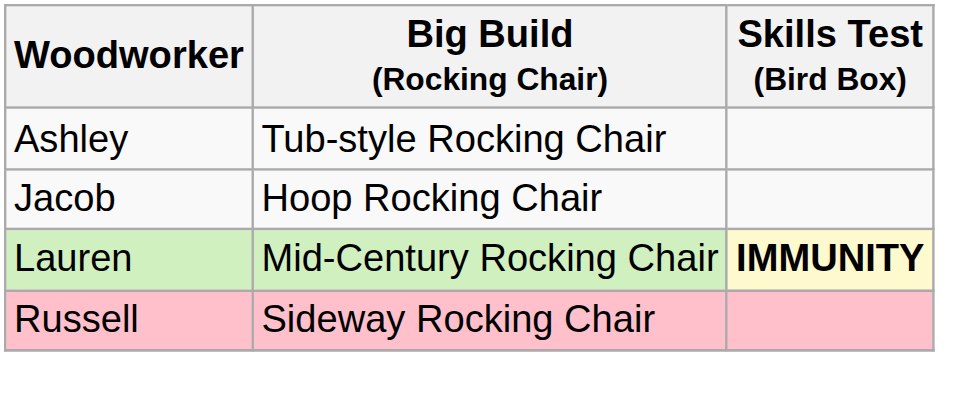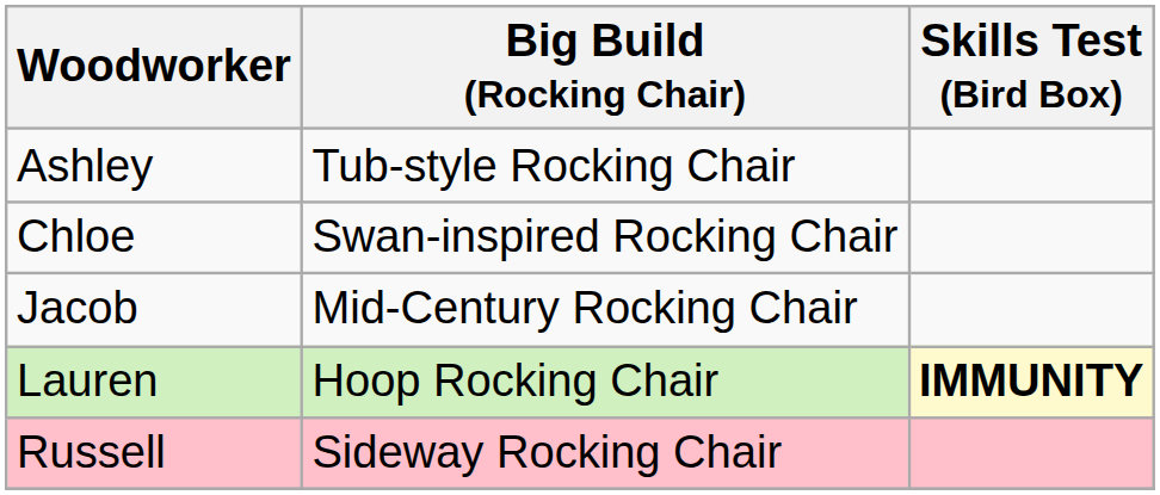+ row: Chloe | Swan-inspired Rocking Chair
Jacob | Big Build (Rocking Chair): Hoop Rocking Chair -> Mid-Century Rocking Chair
Lauren | Big Build (Rocking Chair): Mid-Century Rocking Chair -> Hoop Rocking Chair
